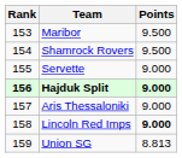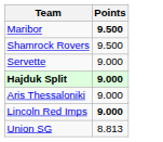- column: Rank | 153 | 154 | 155 | 156 | 157 | 158 | 159
Maribor | Points: normal -> bold
